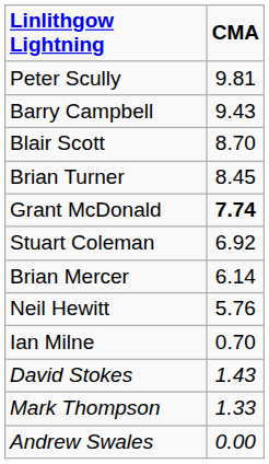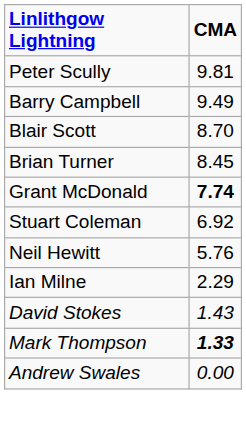Barry Campbell | CMA: 9.43 -> 9.49
- row: Brian Mercer | 6.14
Ian Milne | CMA: 0.70 -> 2.29
Mark Thompson | CMA: normal -> bold
